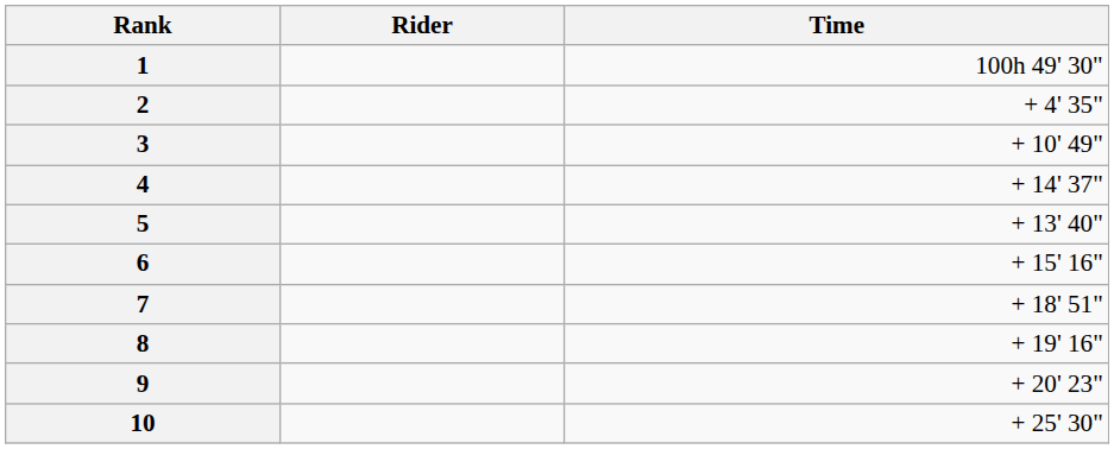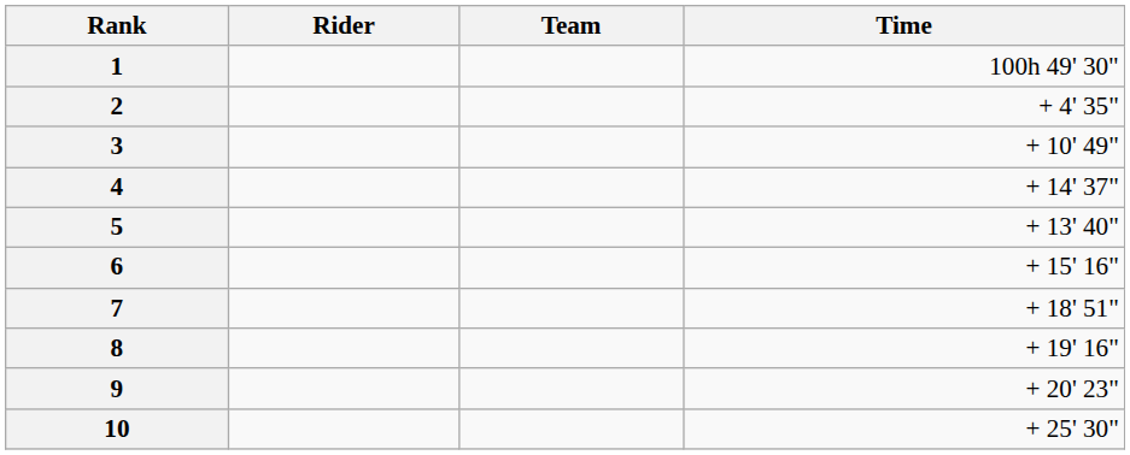+ column: Team
